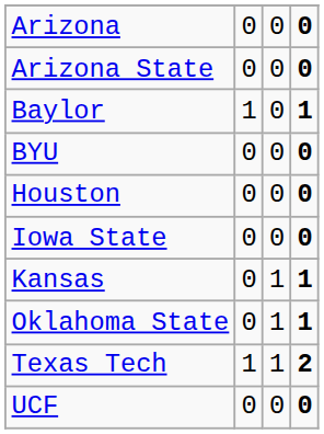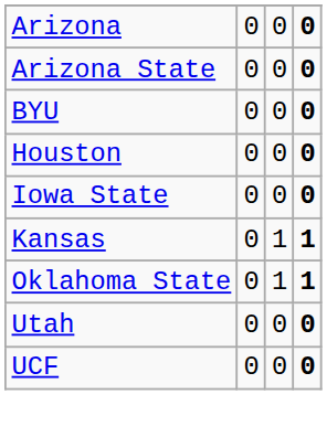- row: Baylor | 1 | 0 | 1
- row: Texas Tech | 1 | 1 | 2
+ row: Utah | 0 | 0 | 0
